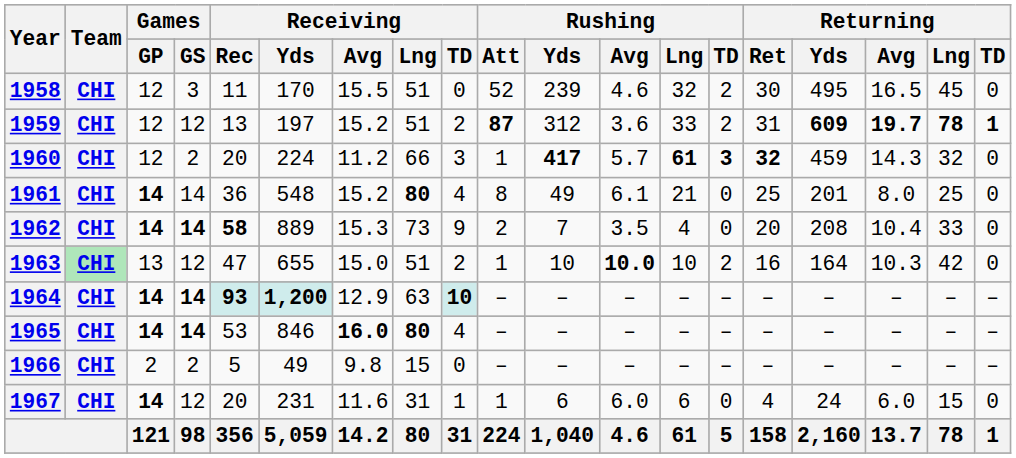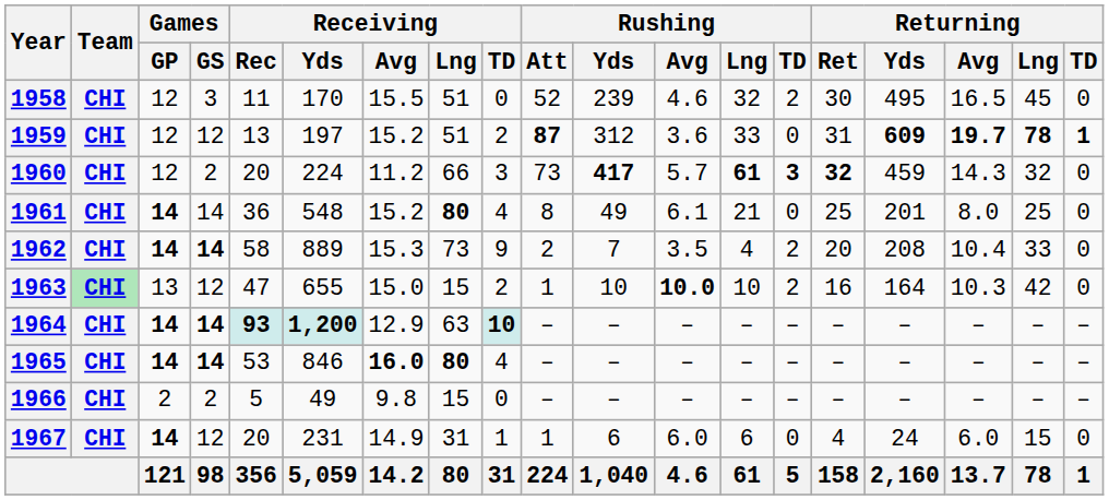1959 | Rushing / TD: 2 -> 0
1960 | Rushing / Att: 1 -> 73
1962 | Receiving / Rec: bold -> normal
1962 | Rushing / TD: 0 -> 2
1963 | Receiving / Lng: 51 -> 15
1967 | Receiving / Avg: 11.6 -> 14.9
